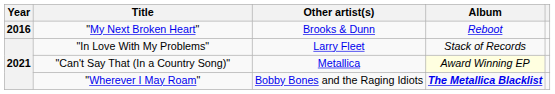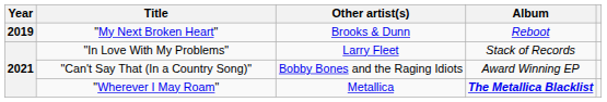"My Next Broken Heart" | Year: 2016 -> 2019
"Can't Say That (In a Country Song)" | Other artist(s): Metallica -> Bobby Bones and the Raging Idiots
"Can't Say That (In a Country Song)" | Album: lightyellow background -> no background
"Wherever I May Roam" | Other artist(s): Bobby Bones and the Raging Idiots -> Metallica
